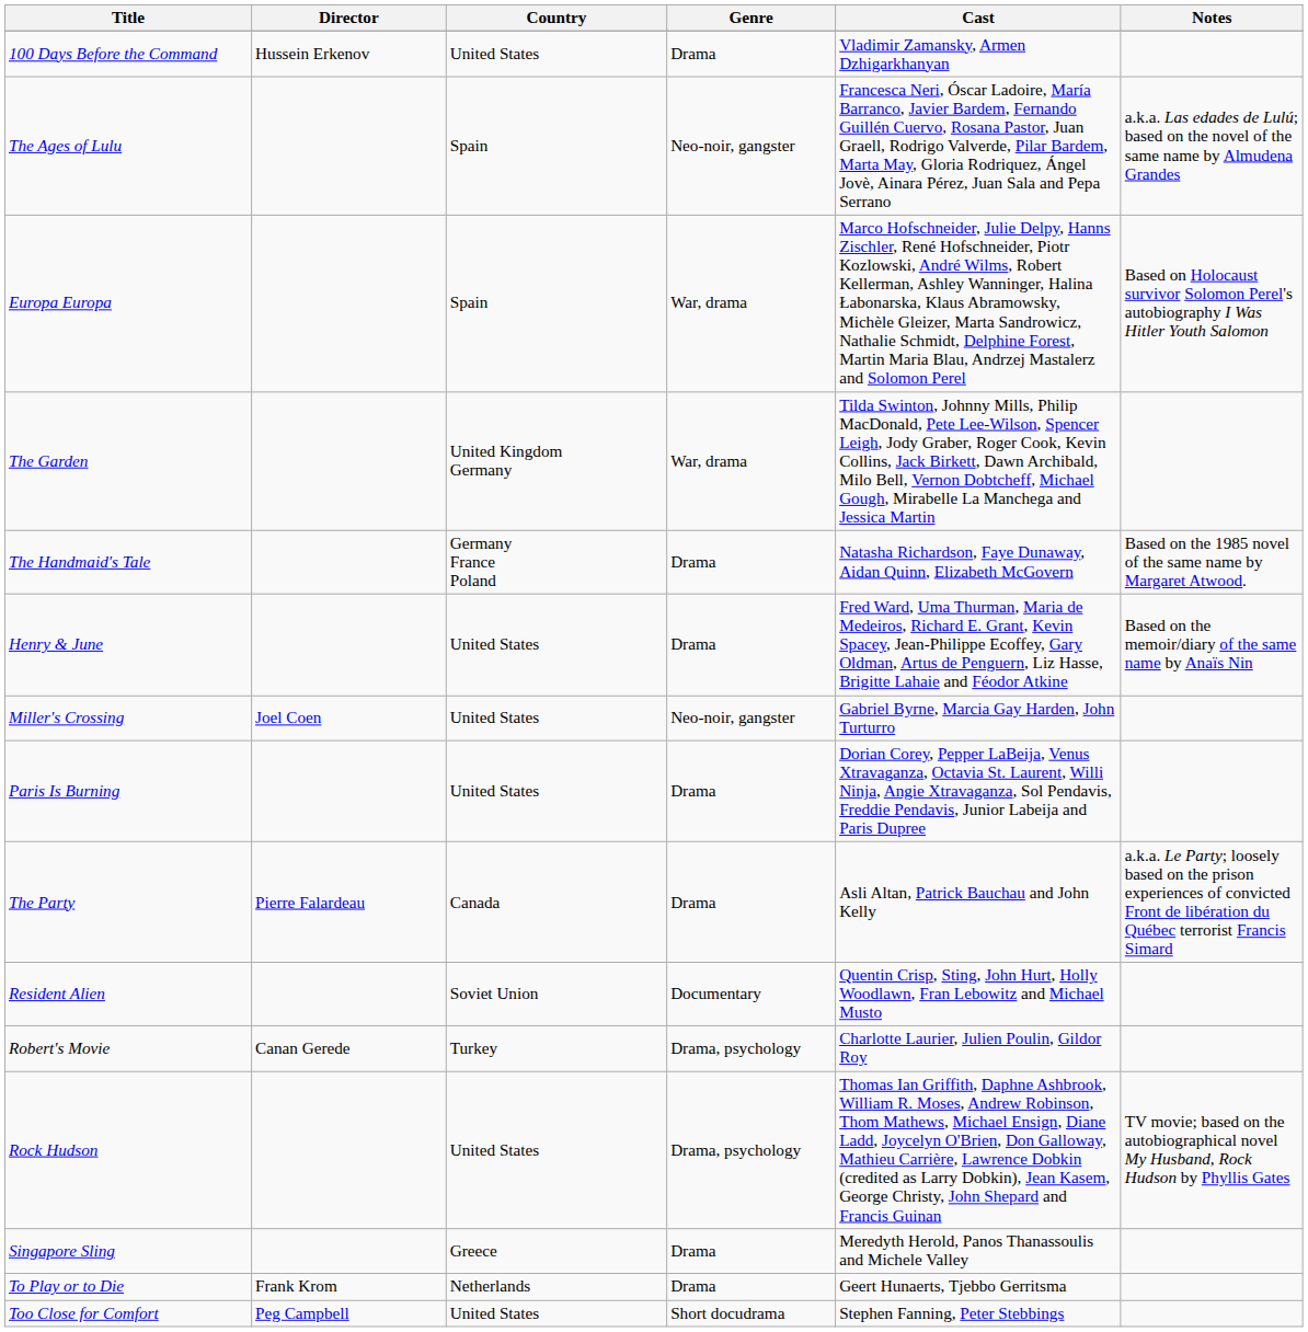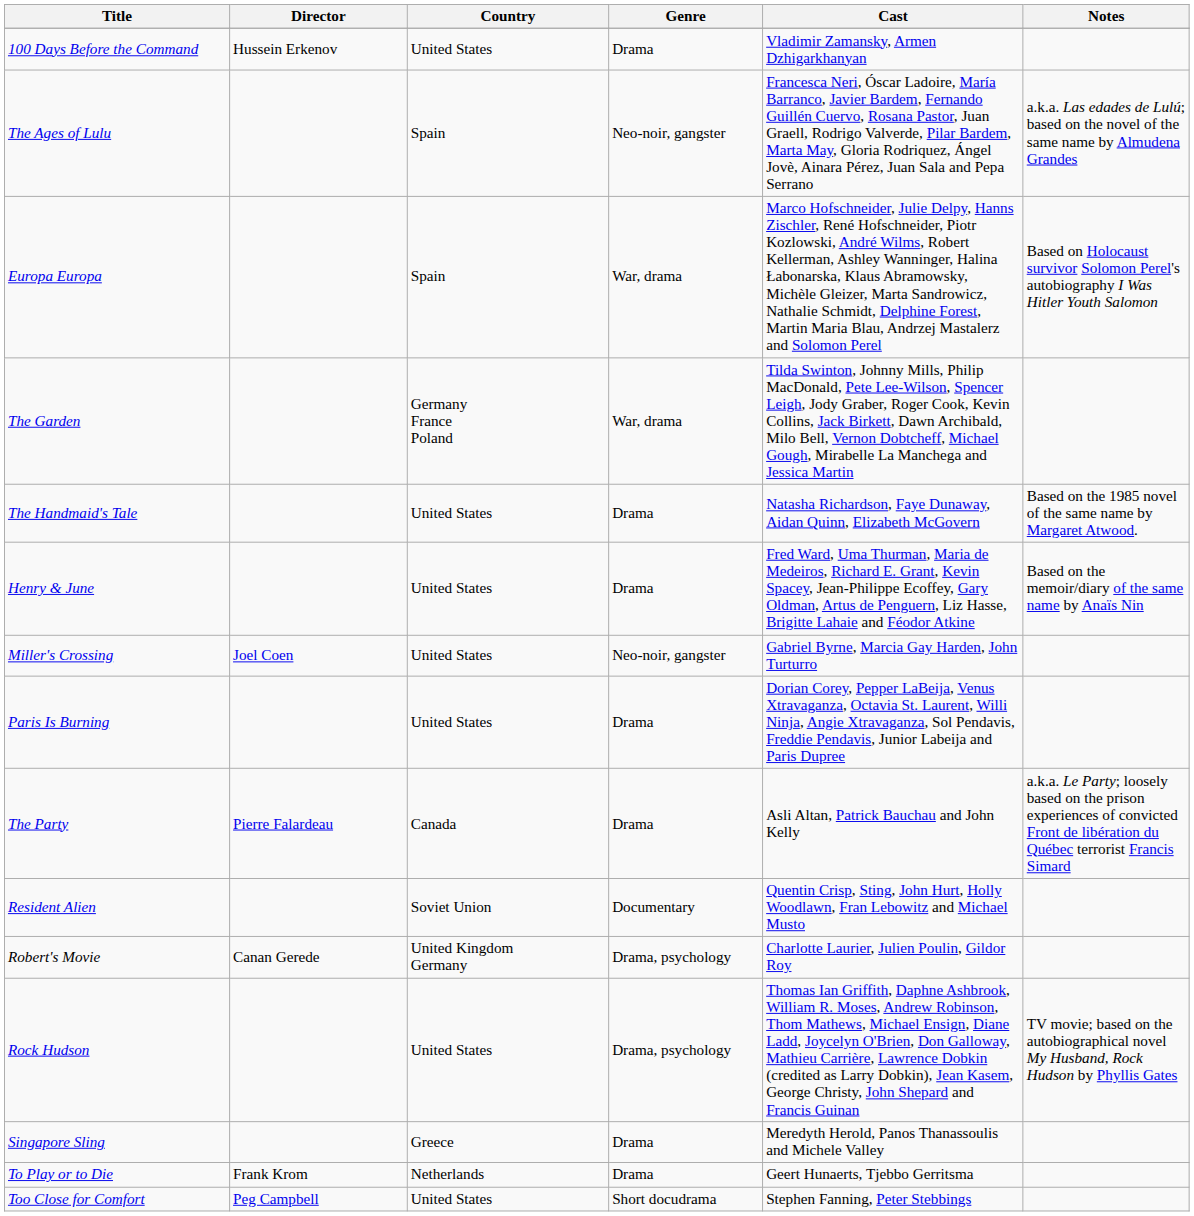The Garden | Country: United Kingdom Germany -> Germany France Poland
The Handmaid's Tale | Country: Germany France Poland -> United States
Robert's Movie | Country: Turkey -> United Kingdom Germany
